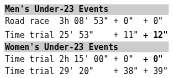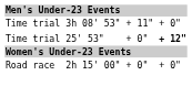3h 08' 53" | column 1: Road race -> Time trial
3h 08' 53" | column 5: + 0" -> + 11"
25' 53" | column 5: + 11" -> + 0"
2h 15' 00" | column 1: Time trial -> Road race
2h 15' 00" | column 7: bold -> normal
- row: Time trial | 29' 20" | + 38" | + 39"
